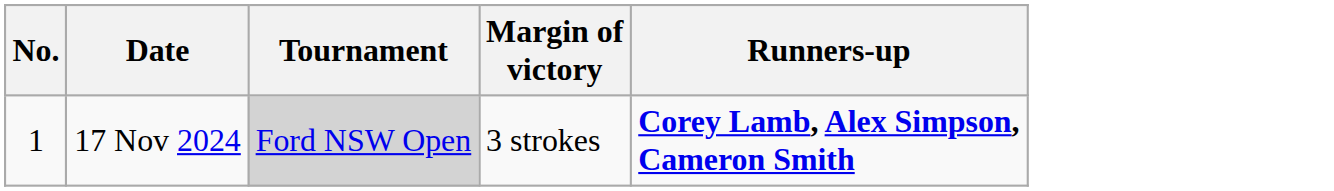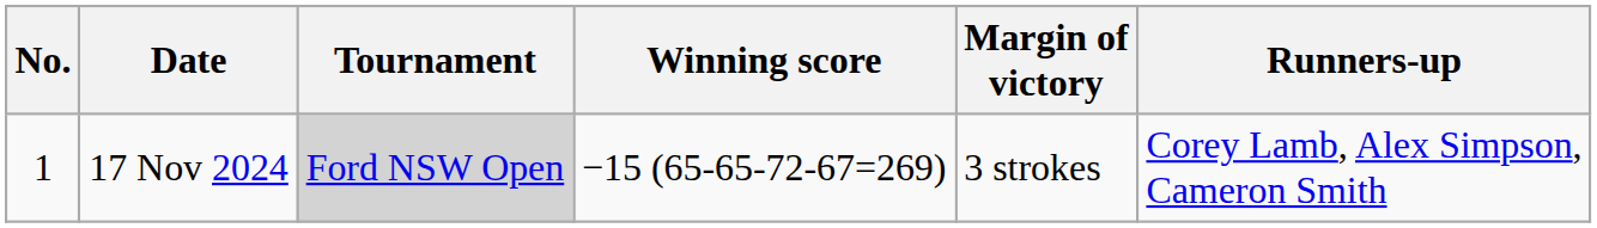+ column: Winning score | −15 (65-65-72-67=269)
17 Nov 2024 | Runners-up: bold -> normal
